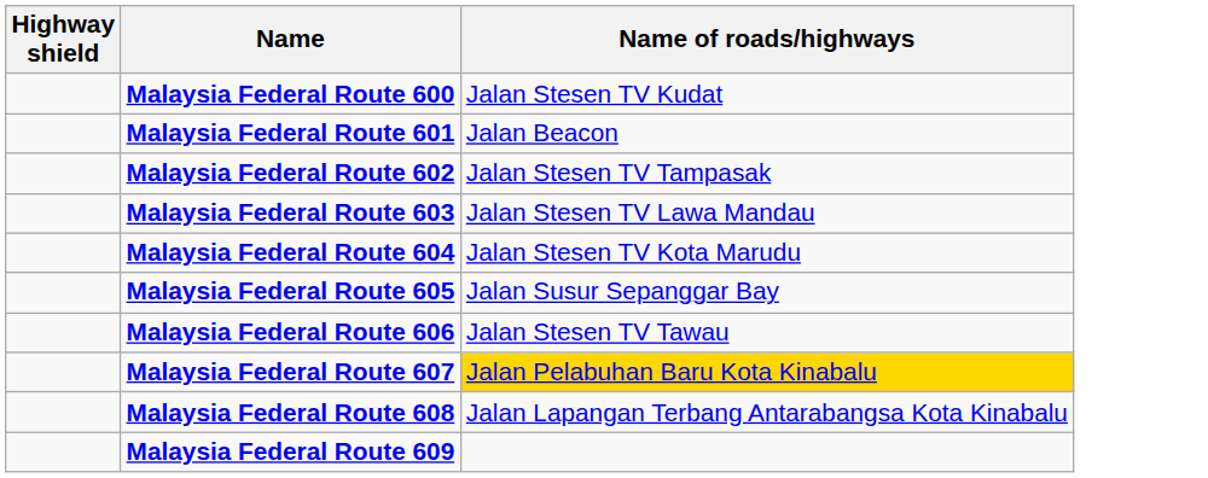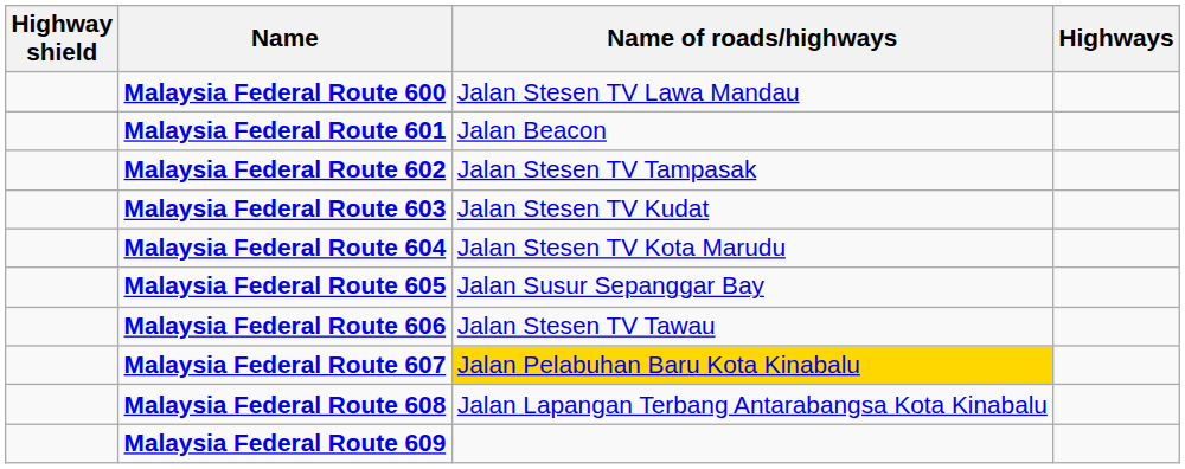+ column: Highways
Malaysia Federal Route 600 | Name of roads/highways: Jalan Stesen TV Kudat -> Jalan Stesen TV Lawa Mandau
Malaysia Federal Route 603 | Name of roads/highways: Jalan Stesen TV Lawa Mandau -> Jalan Stesen TV Kudat
